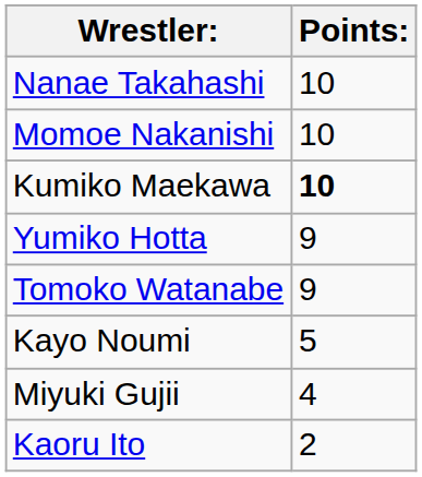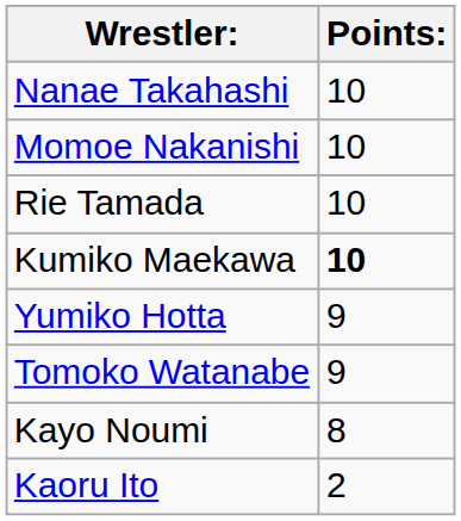+ row: Rie Tamada | 10
Kayo Noumi | Points:: 5 -> 8
- row: Miyuki Gujii | 4
